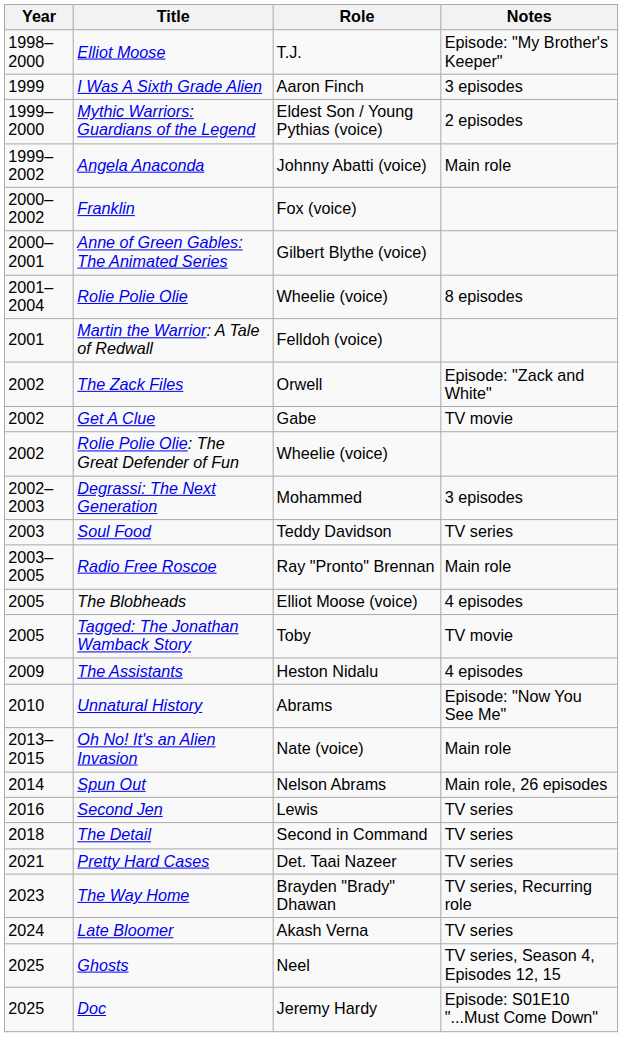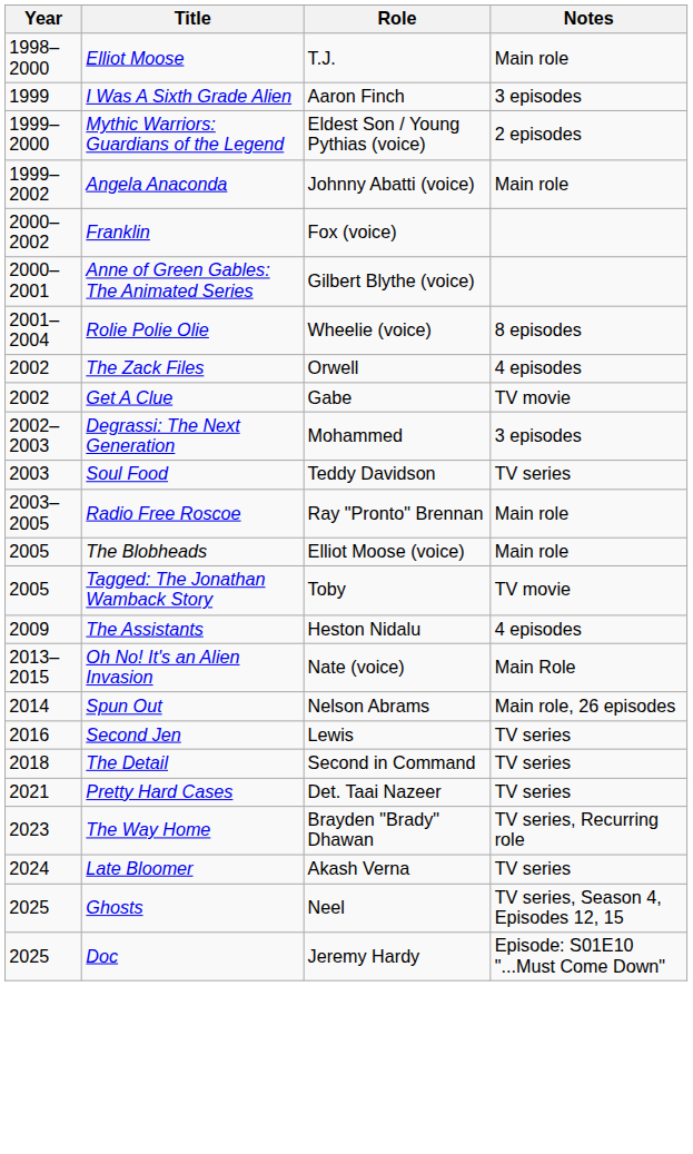Elliot Moose | Notes: Episode: "My Brother's Keeper" -> Main role
- row: 2001 | Martin the Warrior: A Tale of Redwall | Felldoh (voice)
The Zack Files | Notes: Episode: "Zack and White" -> 4 episodes
- row: 2002 | Rolie Polie Olie: The Great Defender of Fun | Wheelie (voice)
The Blobheads | Notes: 4 episodes -> Main role
- row: 2010 | Unnatural History | Abrams | Episode: "Now You See Me"
Oh No! It's an Alien Invasion | Notes: Main role -> Main Role
